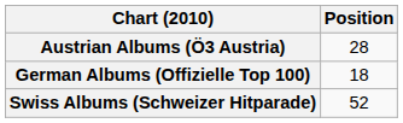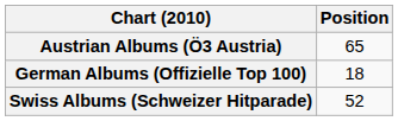Austrian Albums (Ö3 Austria) | Position: 28 -> 65
